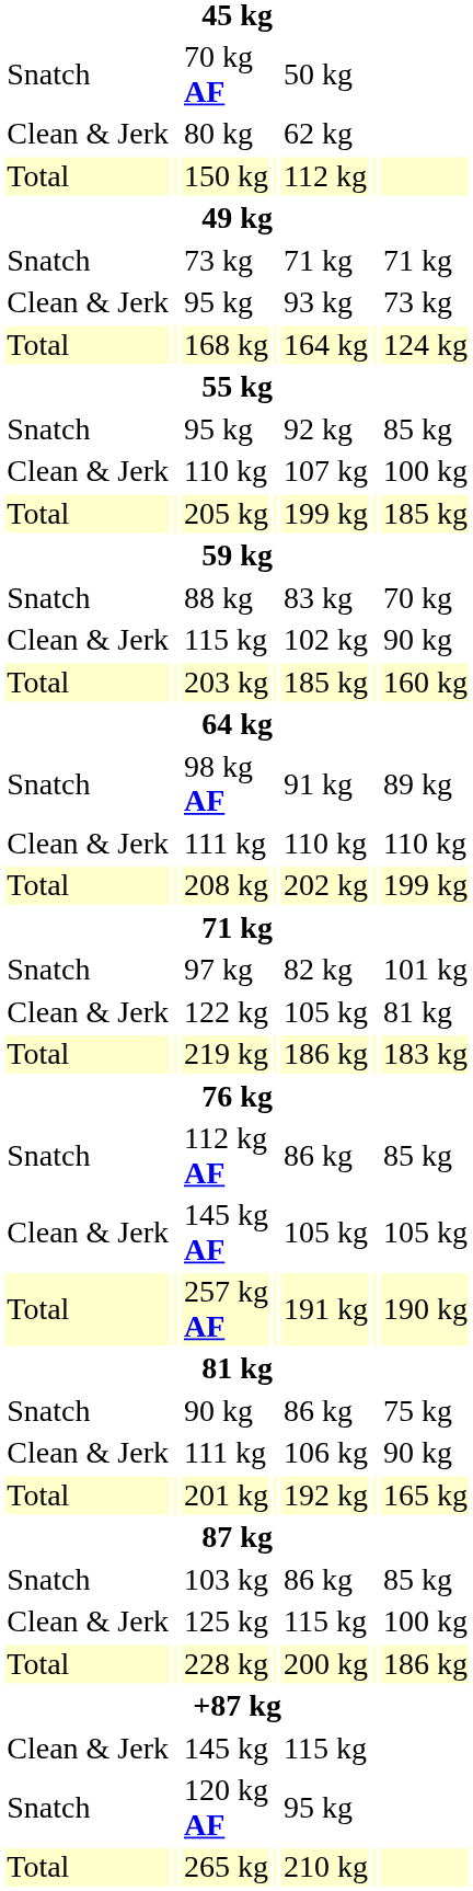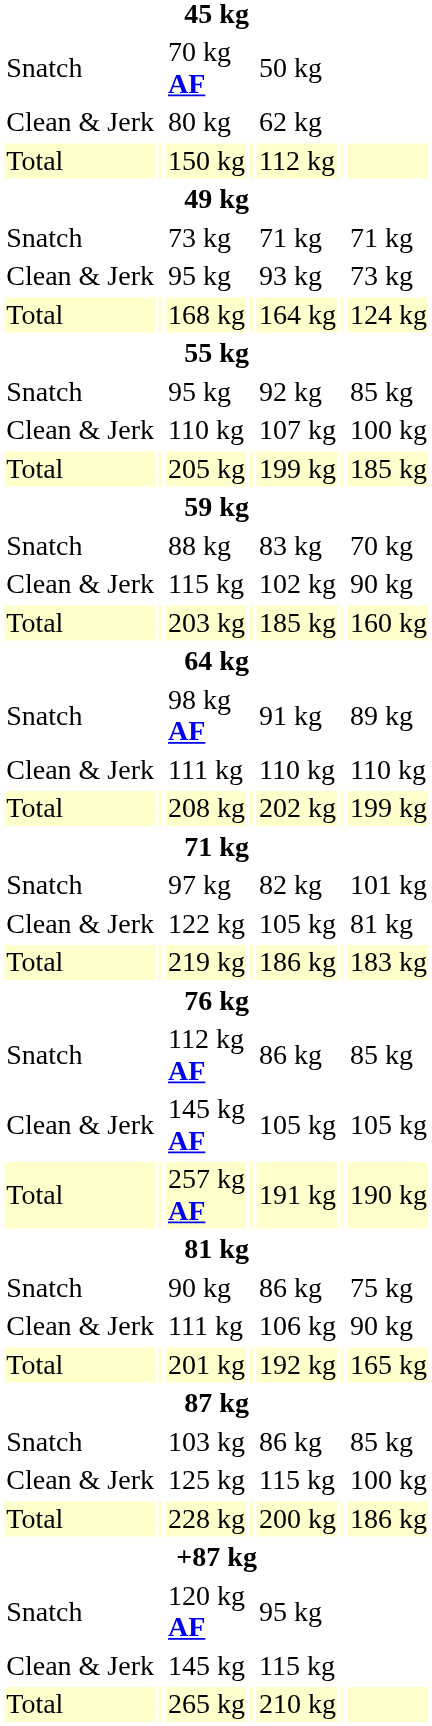rows swapped: 120 kg AF <-> 145 kg
